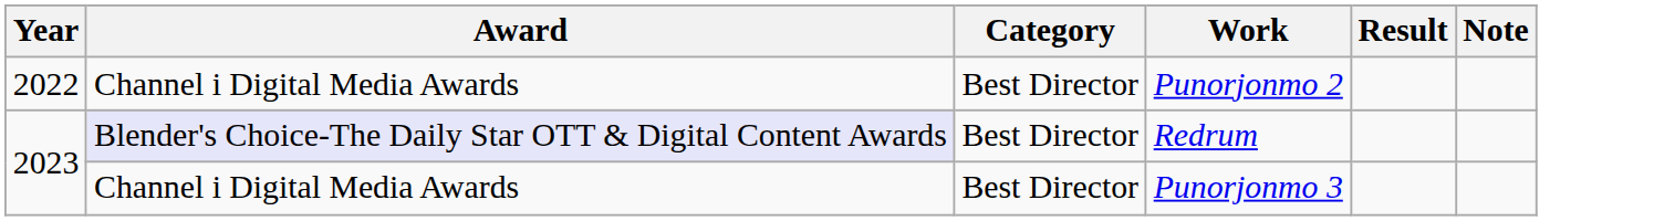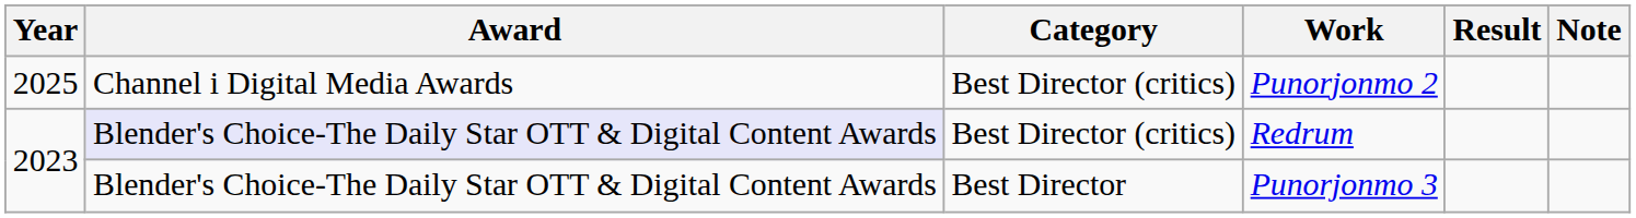Punorjonmo 2 | Year: 2022 -> 2025
Punorjonmo 2 | Category: Best Director -> Best Director (critics)
Redrum | Category: Best Director -> Best Director (critics)
Punorjonmo 3 | Award: Channel i Digital Media Awards -> Blender's Choice-The Daily Star OTT & Digital Content Awards
